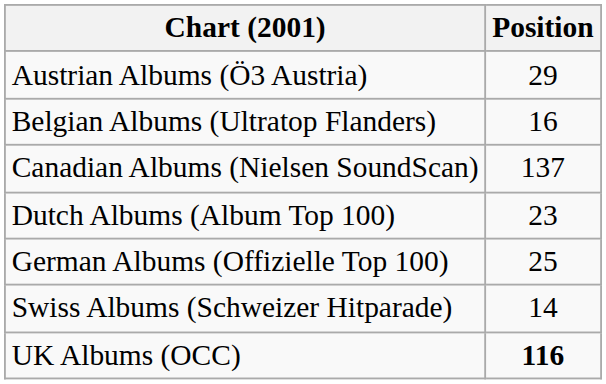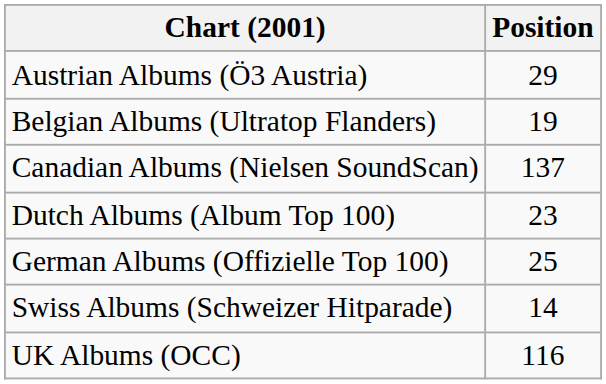Belgian Albums (Ultratop Flanders) | Position: 16 -> 19
UK Albums (OCC) | Position: bold -> normal
